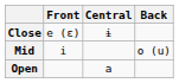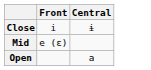- column: Back | o (u)
Close | Front: e (ɛ) -> i
Mid | Front: i -> e (ɛ)
